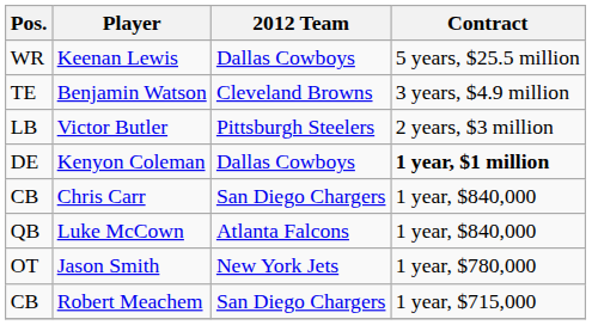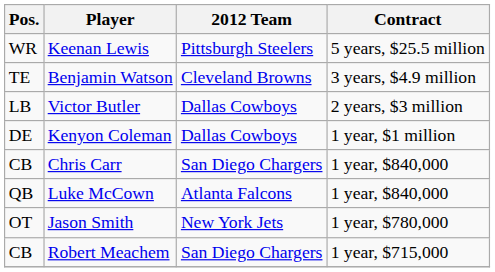Keenan Lewis | 2012 Team: Dallas Cowboys -> Pittsburgh Steelers
Victor Butler | 2012 Team: Pittsburgh Steelers -> Dallas Cowboys
Kenyon Coleman | Contract: bold -> normal
